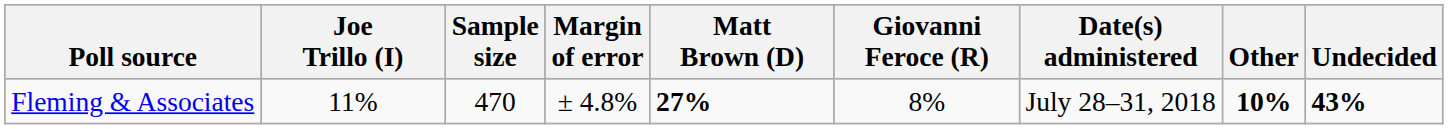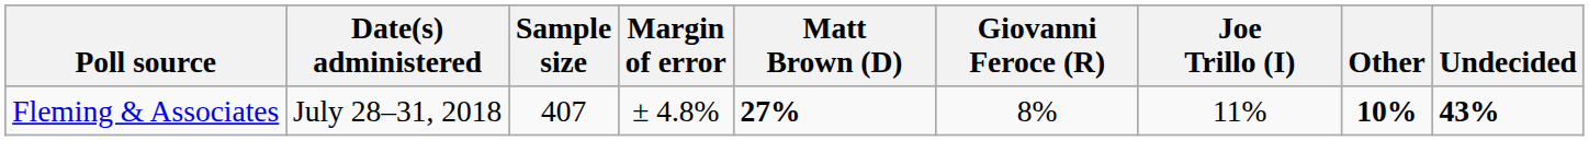columns swapped: Date(s) administered <-> Joe Trillo (I)
Fleming & Associates | Sample size: 470 -> 407
